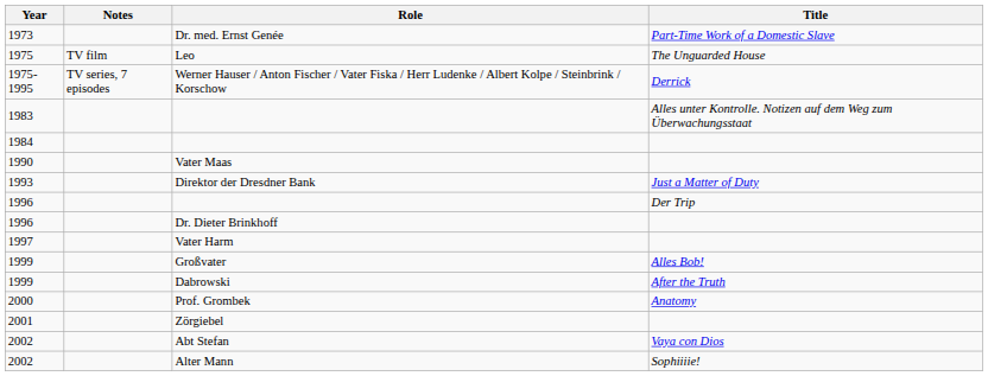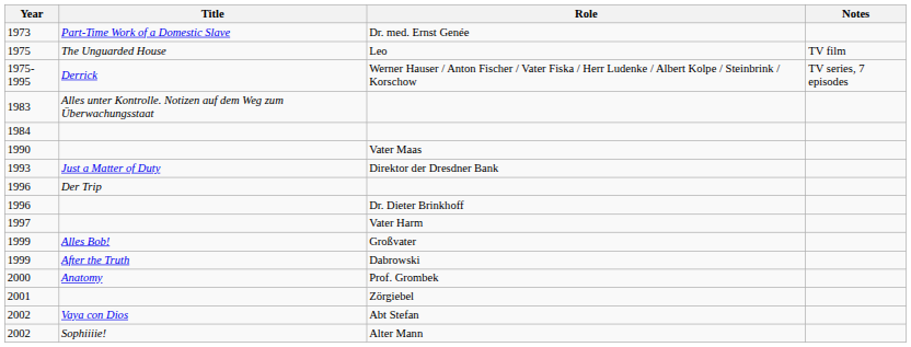columns swapped: Title <-> Notes
